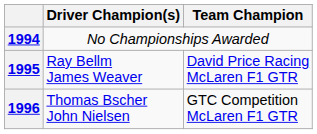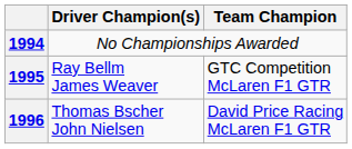1995 | Team Champion: David Price Racing McLaren F1 GTR -> GTC Competition McLaren F1 GTR
1996 | Team Champion: GTC Competition McLaren F1 GTR -> David Price Racing McLaren F1 GTR
